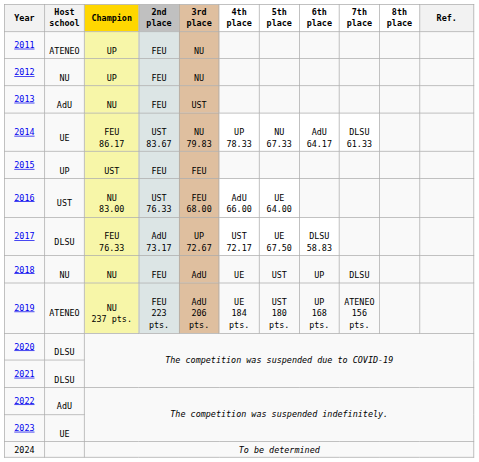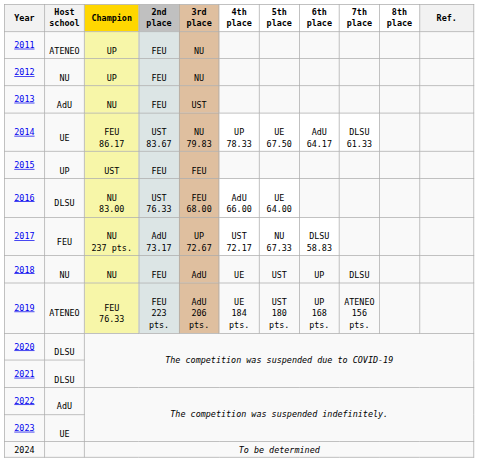2014 | 5th place: NU 67.33 -> UE 67.50
2016 | Host school: UST -> DLSU
2017 | Host school: DLSU -> FEU
2017 | Champion: FEU 76.33 -> NU 237 pts.
2017 | 5th place: UE 67.50 -> NU 67.33
2019 | Champion: NU 237 pts. -> FEU 76.33
